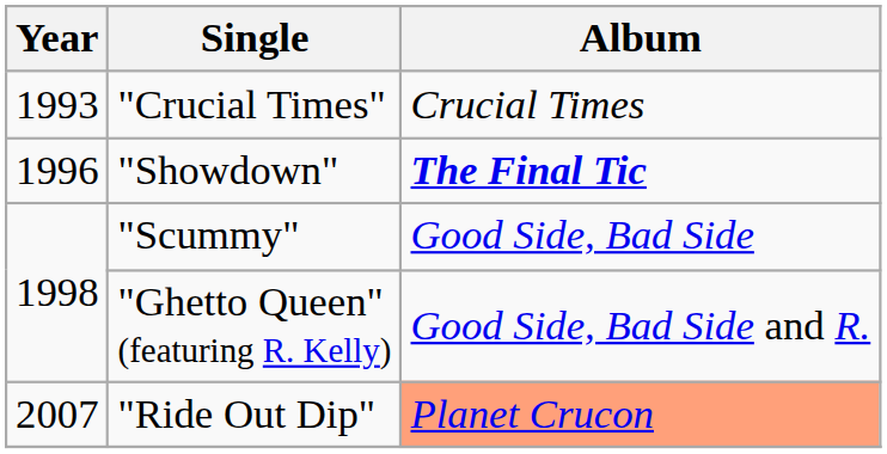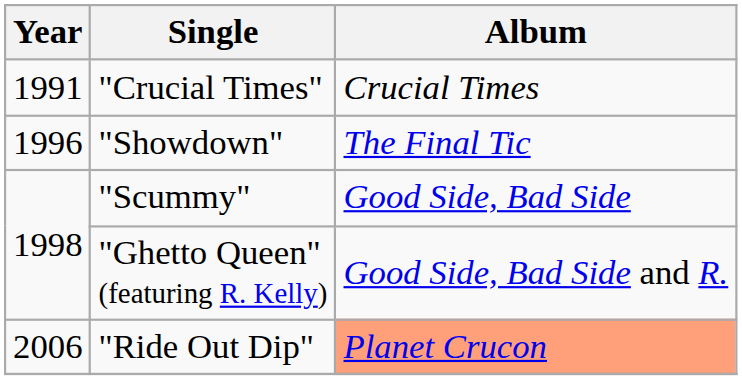"Crucial Times" | Year: 1993 -> 1991
"Showdown" | Album: bold -> normal
"Ride Out Dip" | Year: 2007 -> 2006
